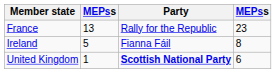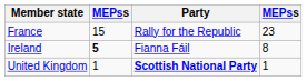France | column 2: 13 -> 15
Ireland | column 2: normal -> bold
United Kingdom | column 4: 6 -> 1
